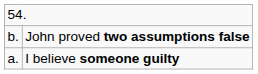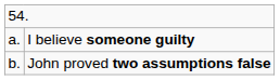rows swapped: I believe someone guilty <-> John proved two assumptions false
